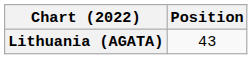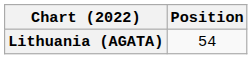Lithuania (AGATA) | Position: 43 -> 54
